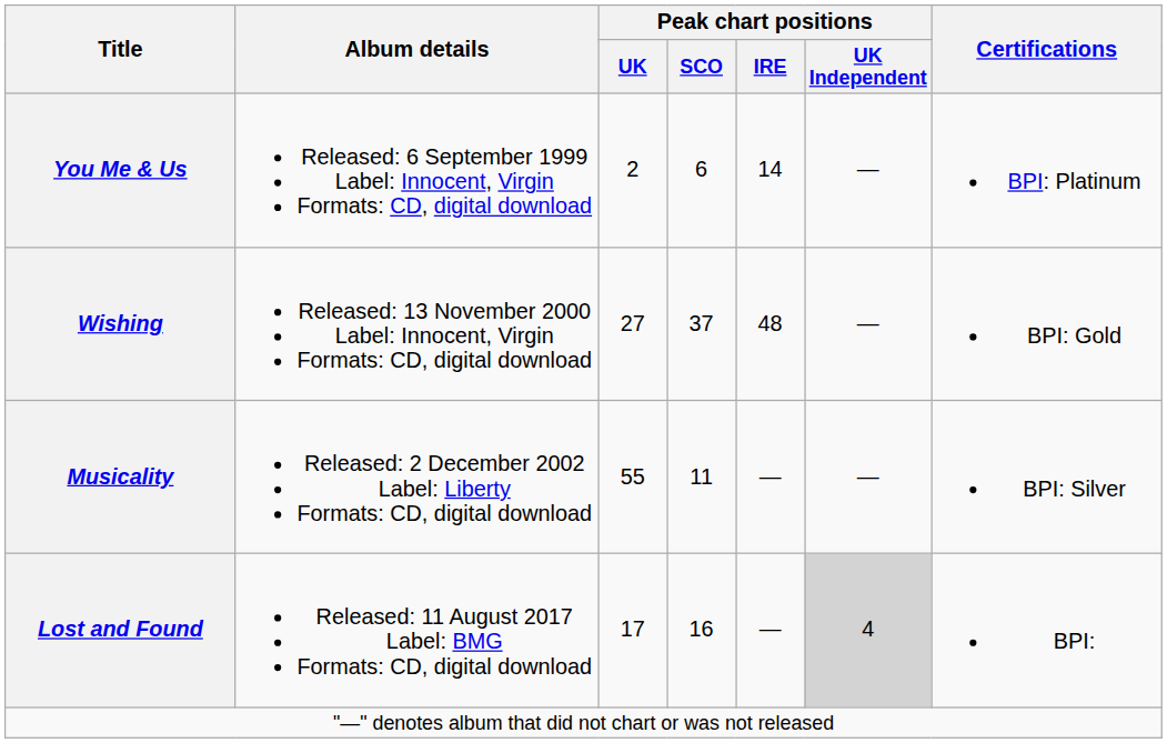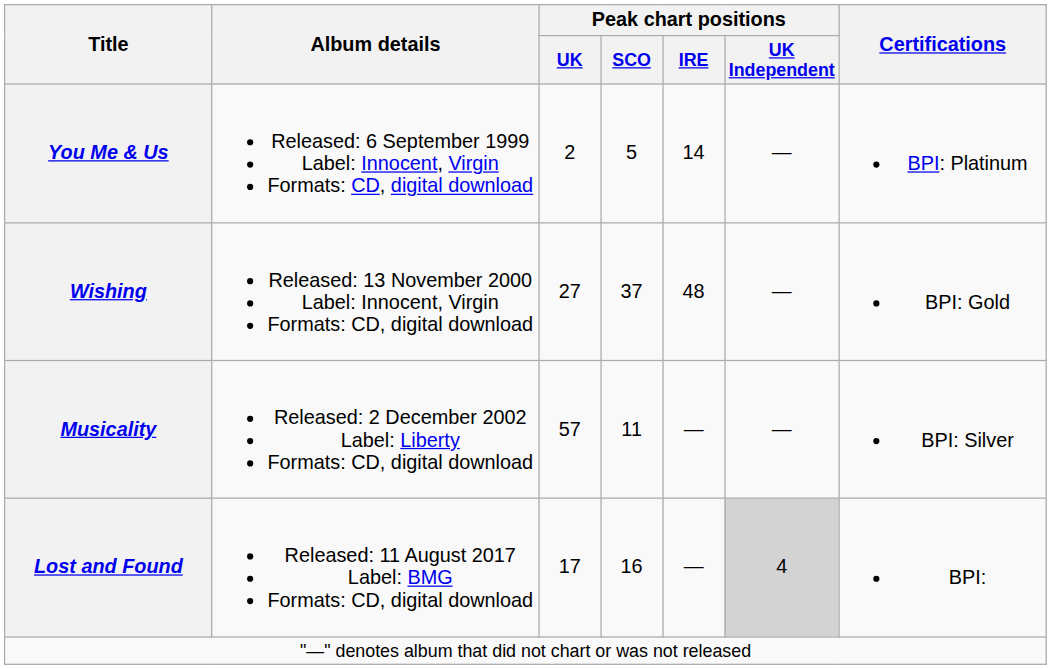You Me & Us | Peak chart positions / SCO: 6 -> 5
Musicality | Peak chart positions / UK: 55 -> 57
